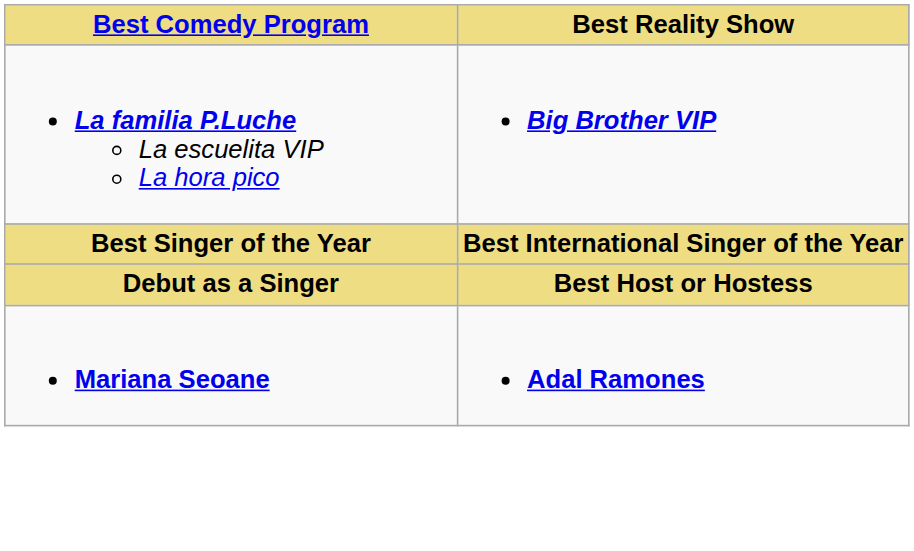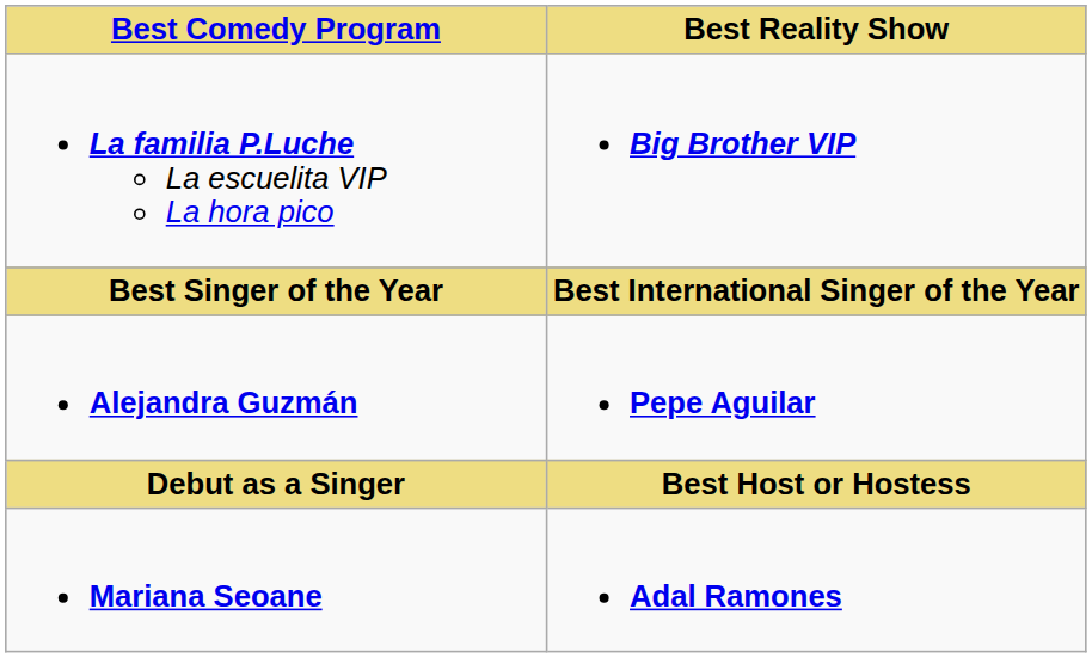+ row: Alejandra Guzmán | Pepe Aguilar
